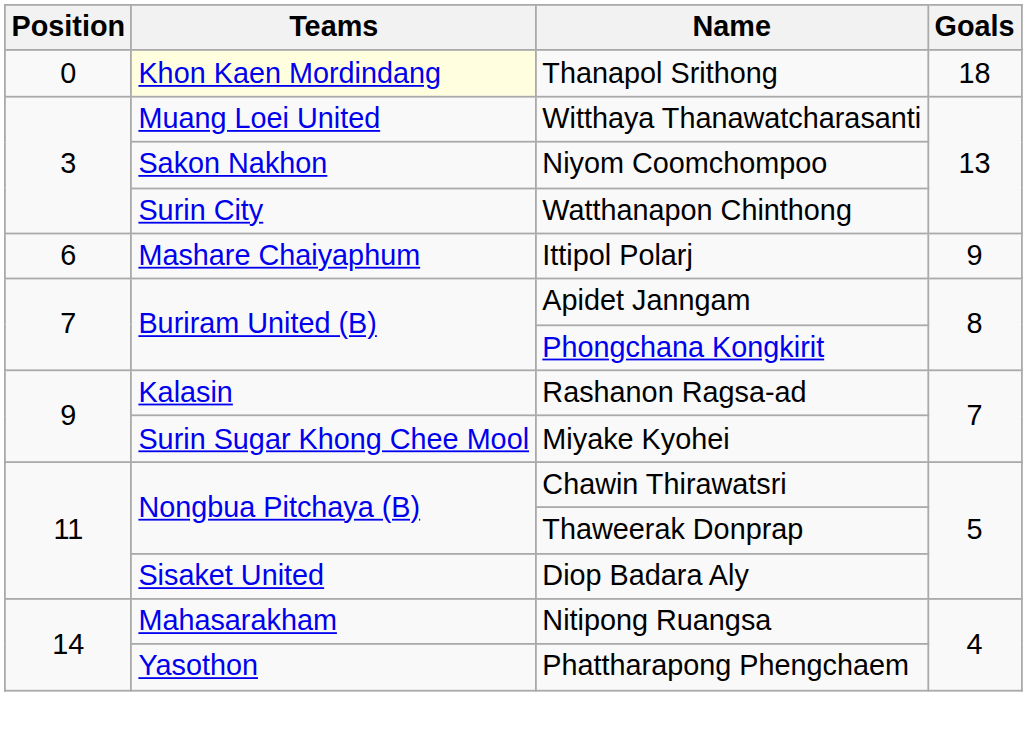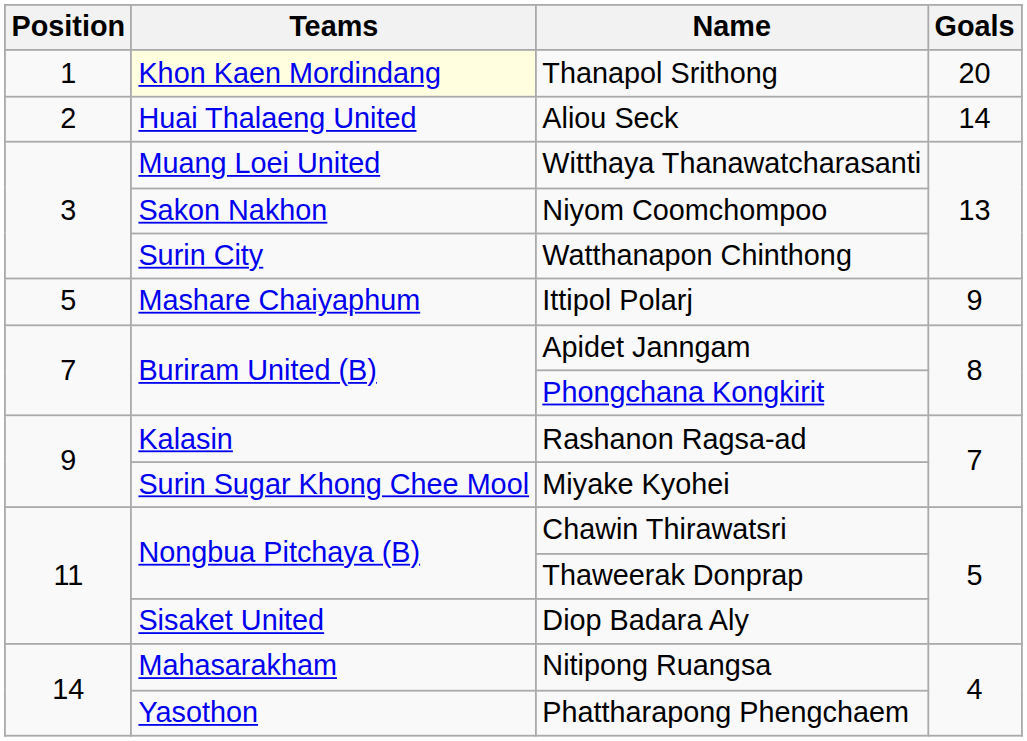Thanapol Srithong | Position: 0 -> 1
Thanapol Srithong | Goals: 18 -> 20
+ row: 2 | Huai Thalaeng United | Aliou Seck | 14
Ittipol Polarj | Position: 6 -> 5
